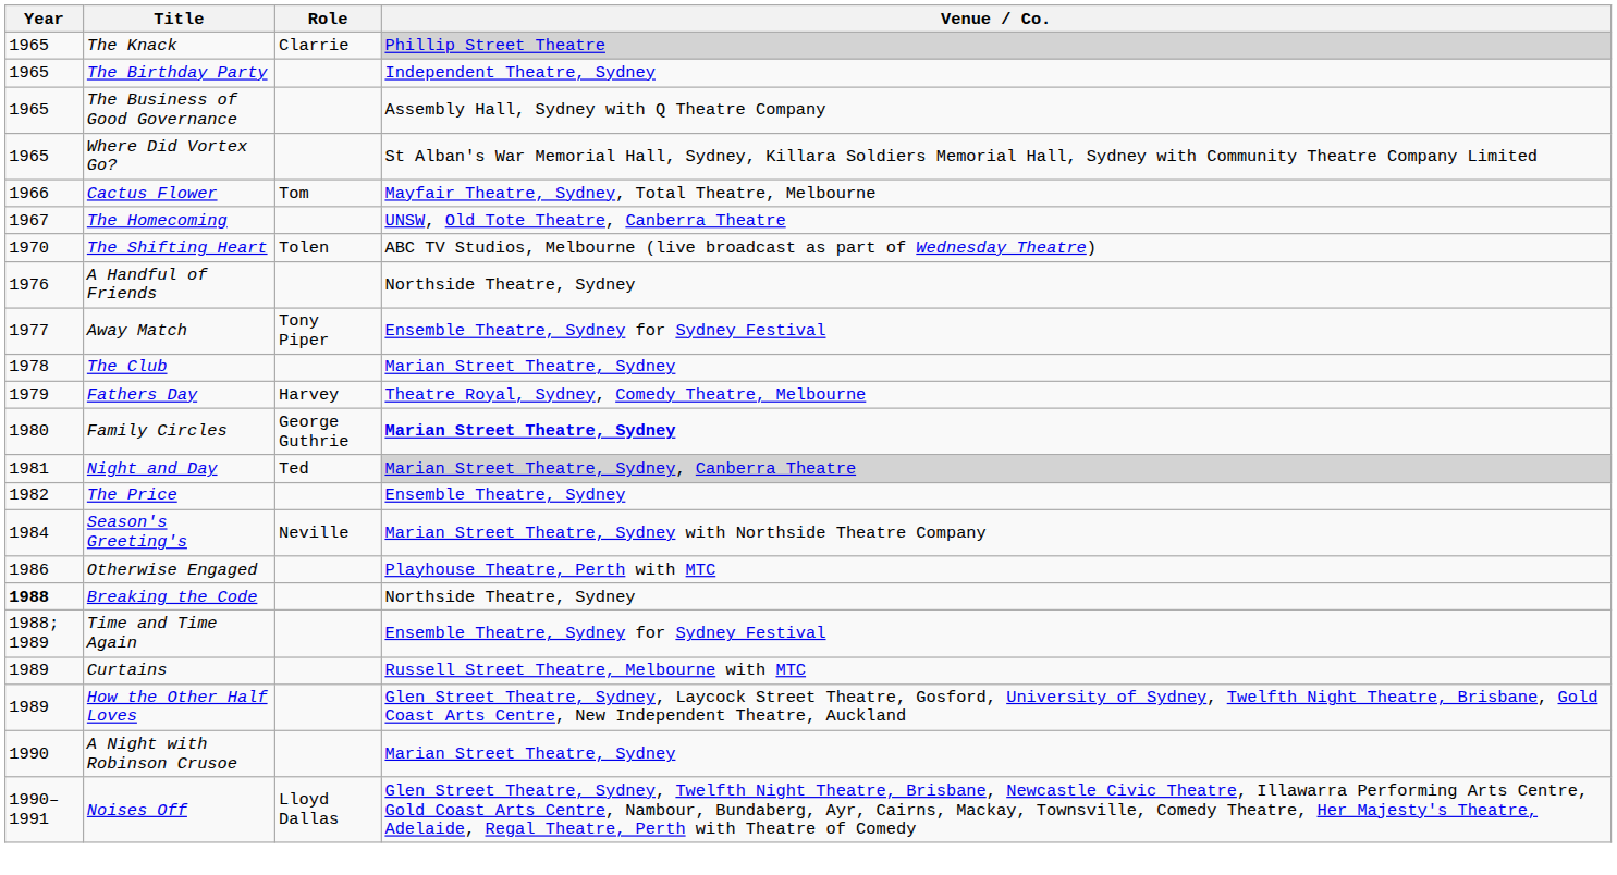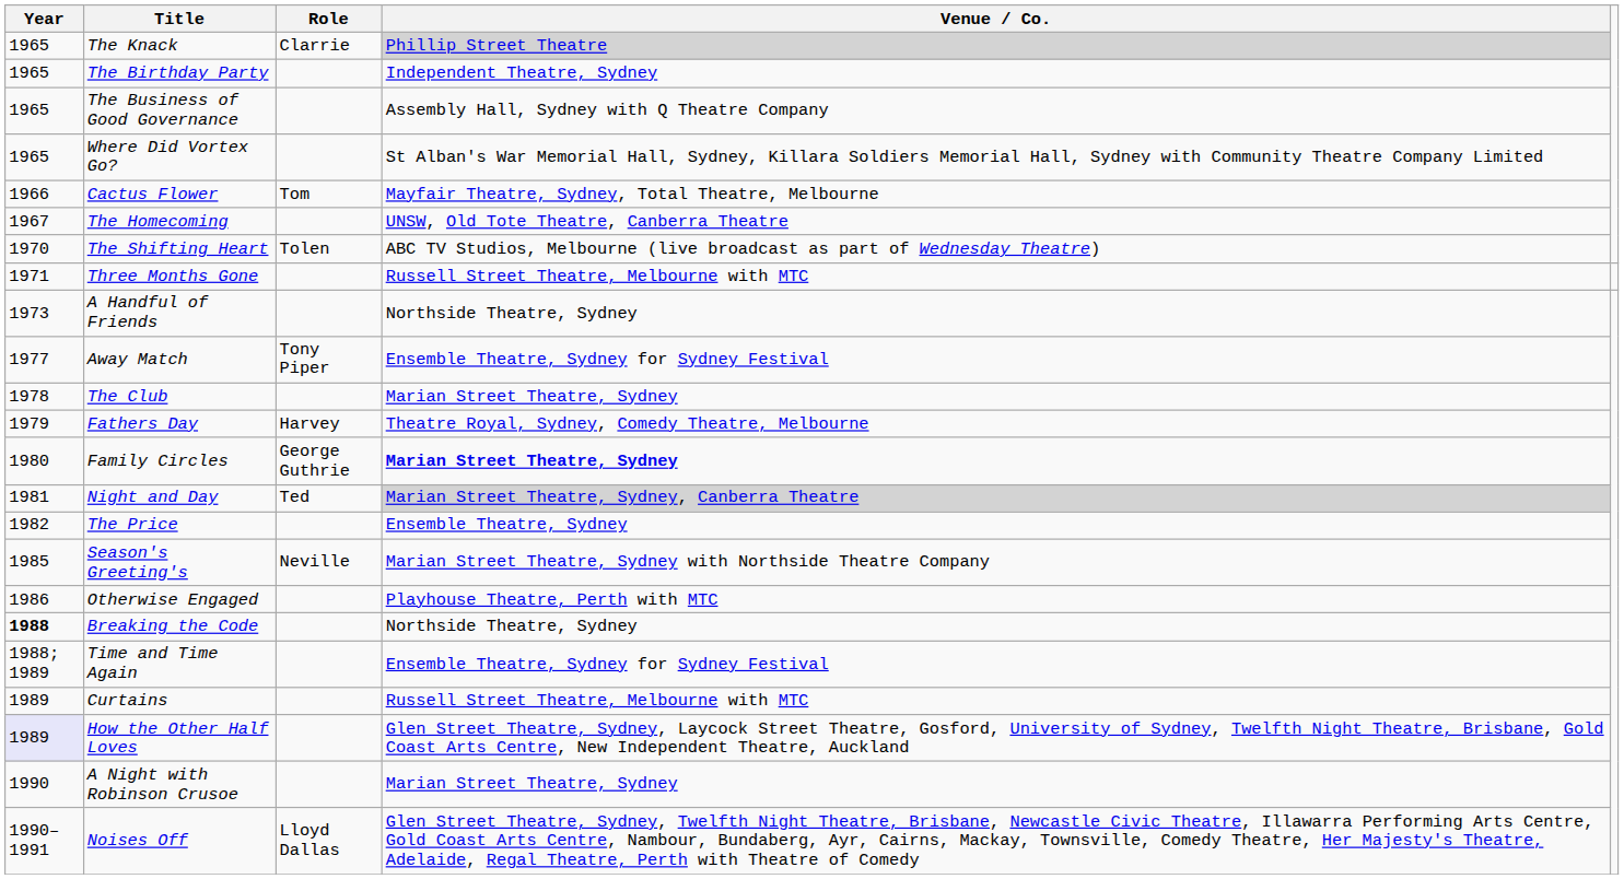+ row: 1971 | Three Months Gone | Russell Street Theatre, Melbourne with MTC
A Handful of Friends | Year: 1976 -> 1973
Season's Greeting's | Year: 1984 -> 1985
How the Other Half Loves | Year: no background -> lavender background
